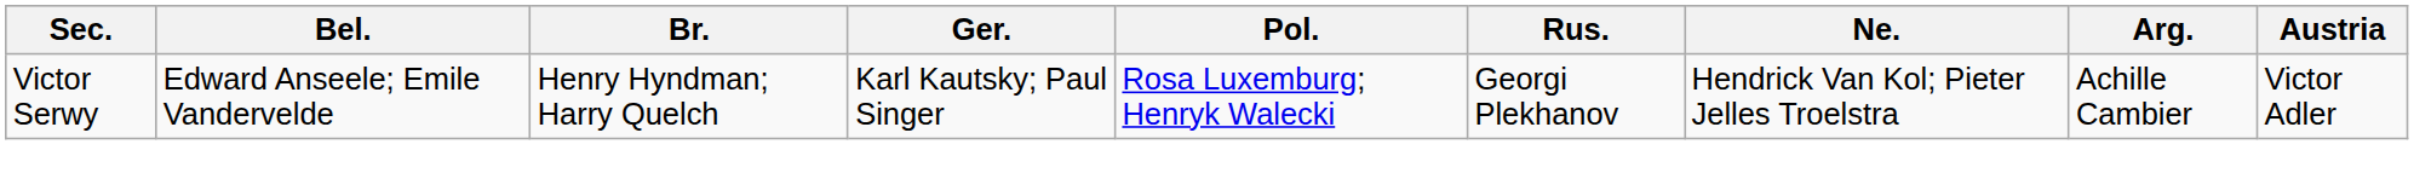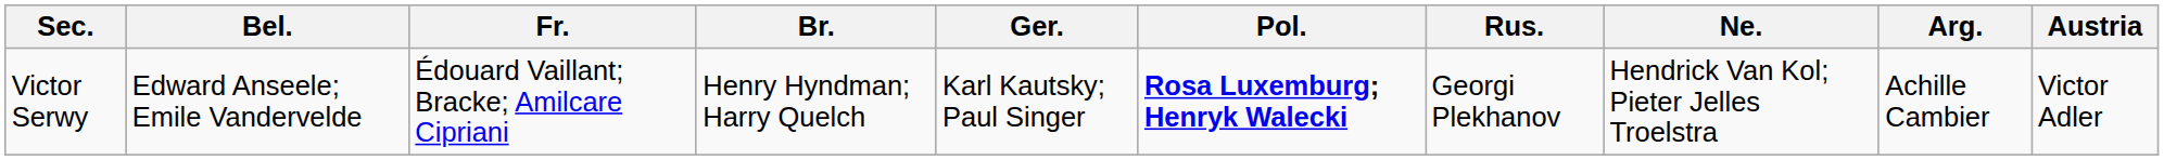+ column: Fr. | Édouard Vaillant; Bracke; Amilcare Cipriani
Victor Serwy | Pol.: normal -> bold
